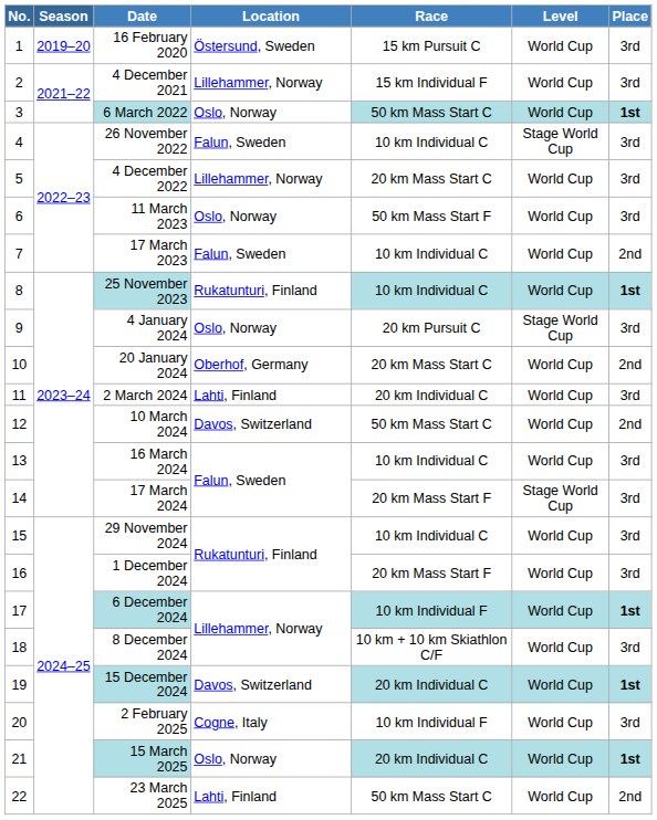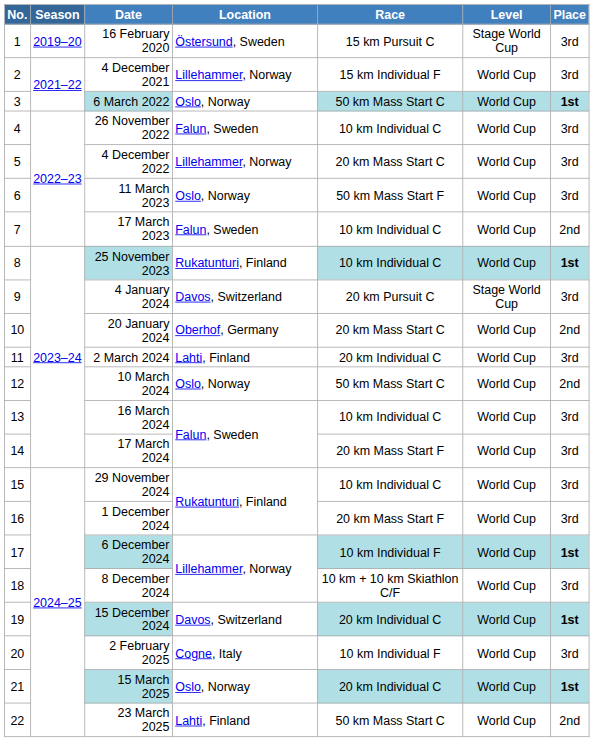16 February 2020 | Level: World Cup -> Stage World Cup
26 November 2022 | Level: Stage World Cup -> World Cup
4 January 2024 | Location: Oslo, Norway -> Davos, Switzerland
10 March 2024 | Location: Davos, Switzerland -> Oslo, Norway
17 March 2024 | Level: Stage World Cup -> World Cup
